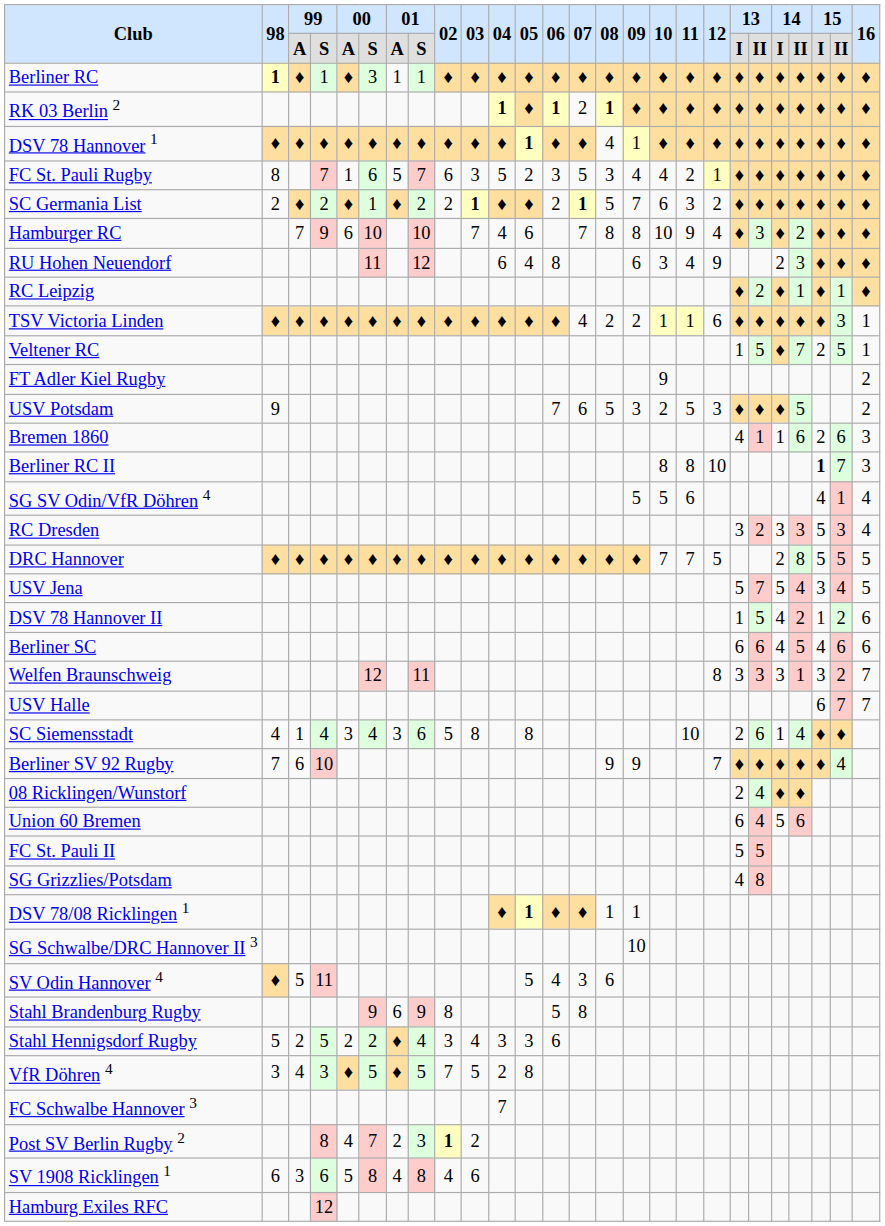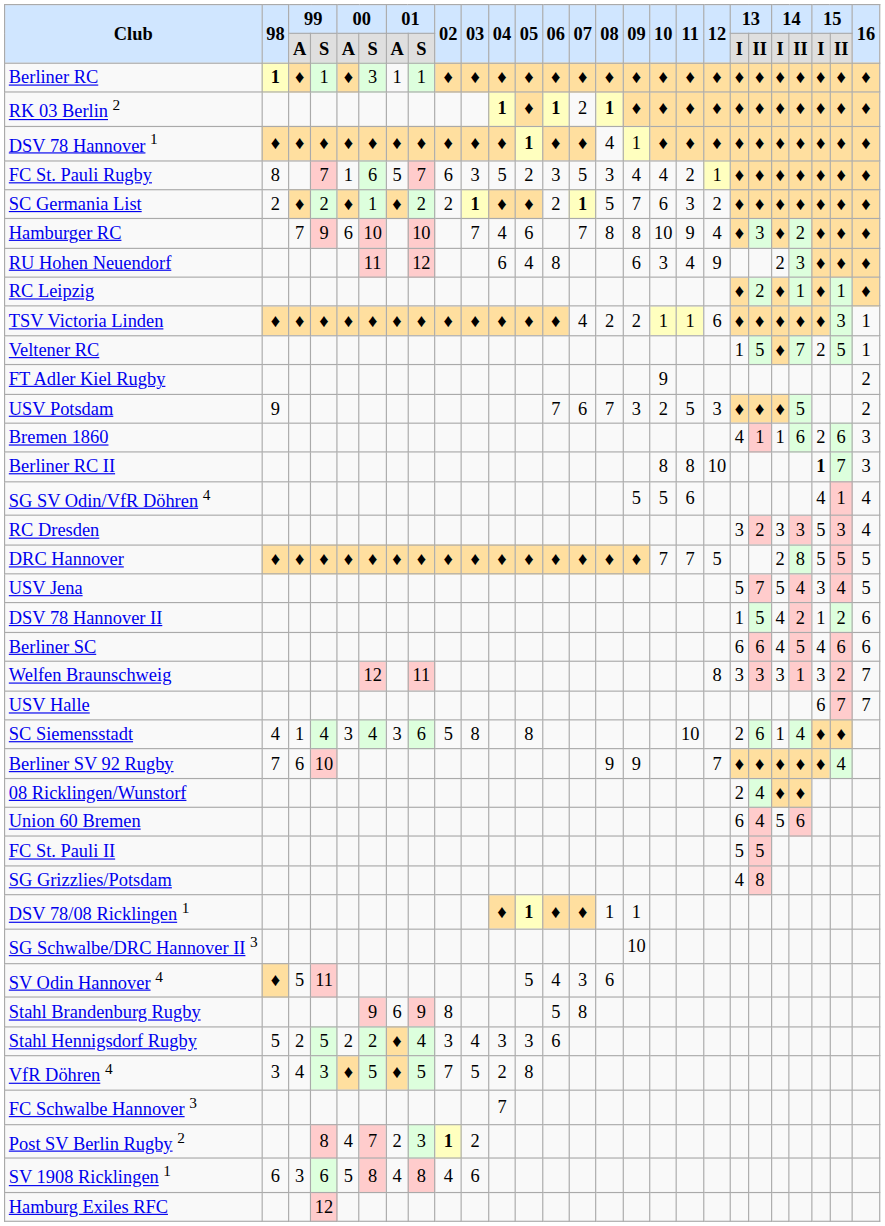USV Potsdam | 08: 5 -> 7
